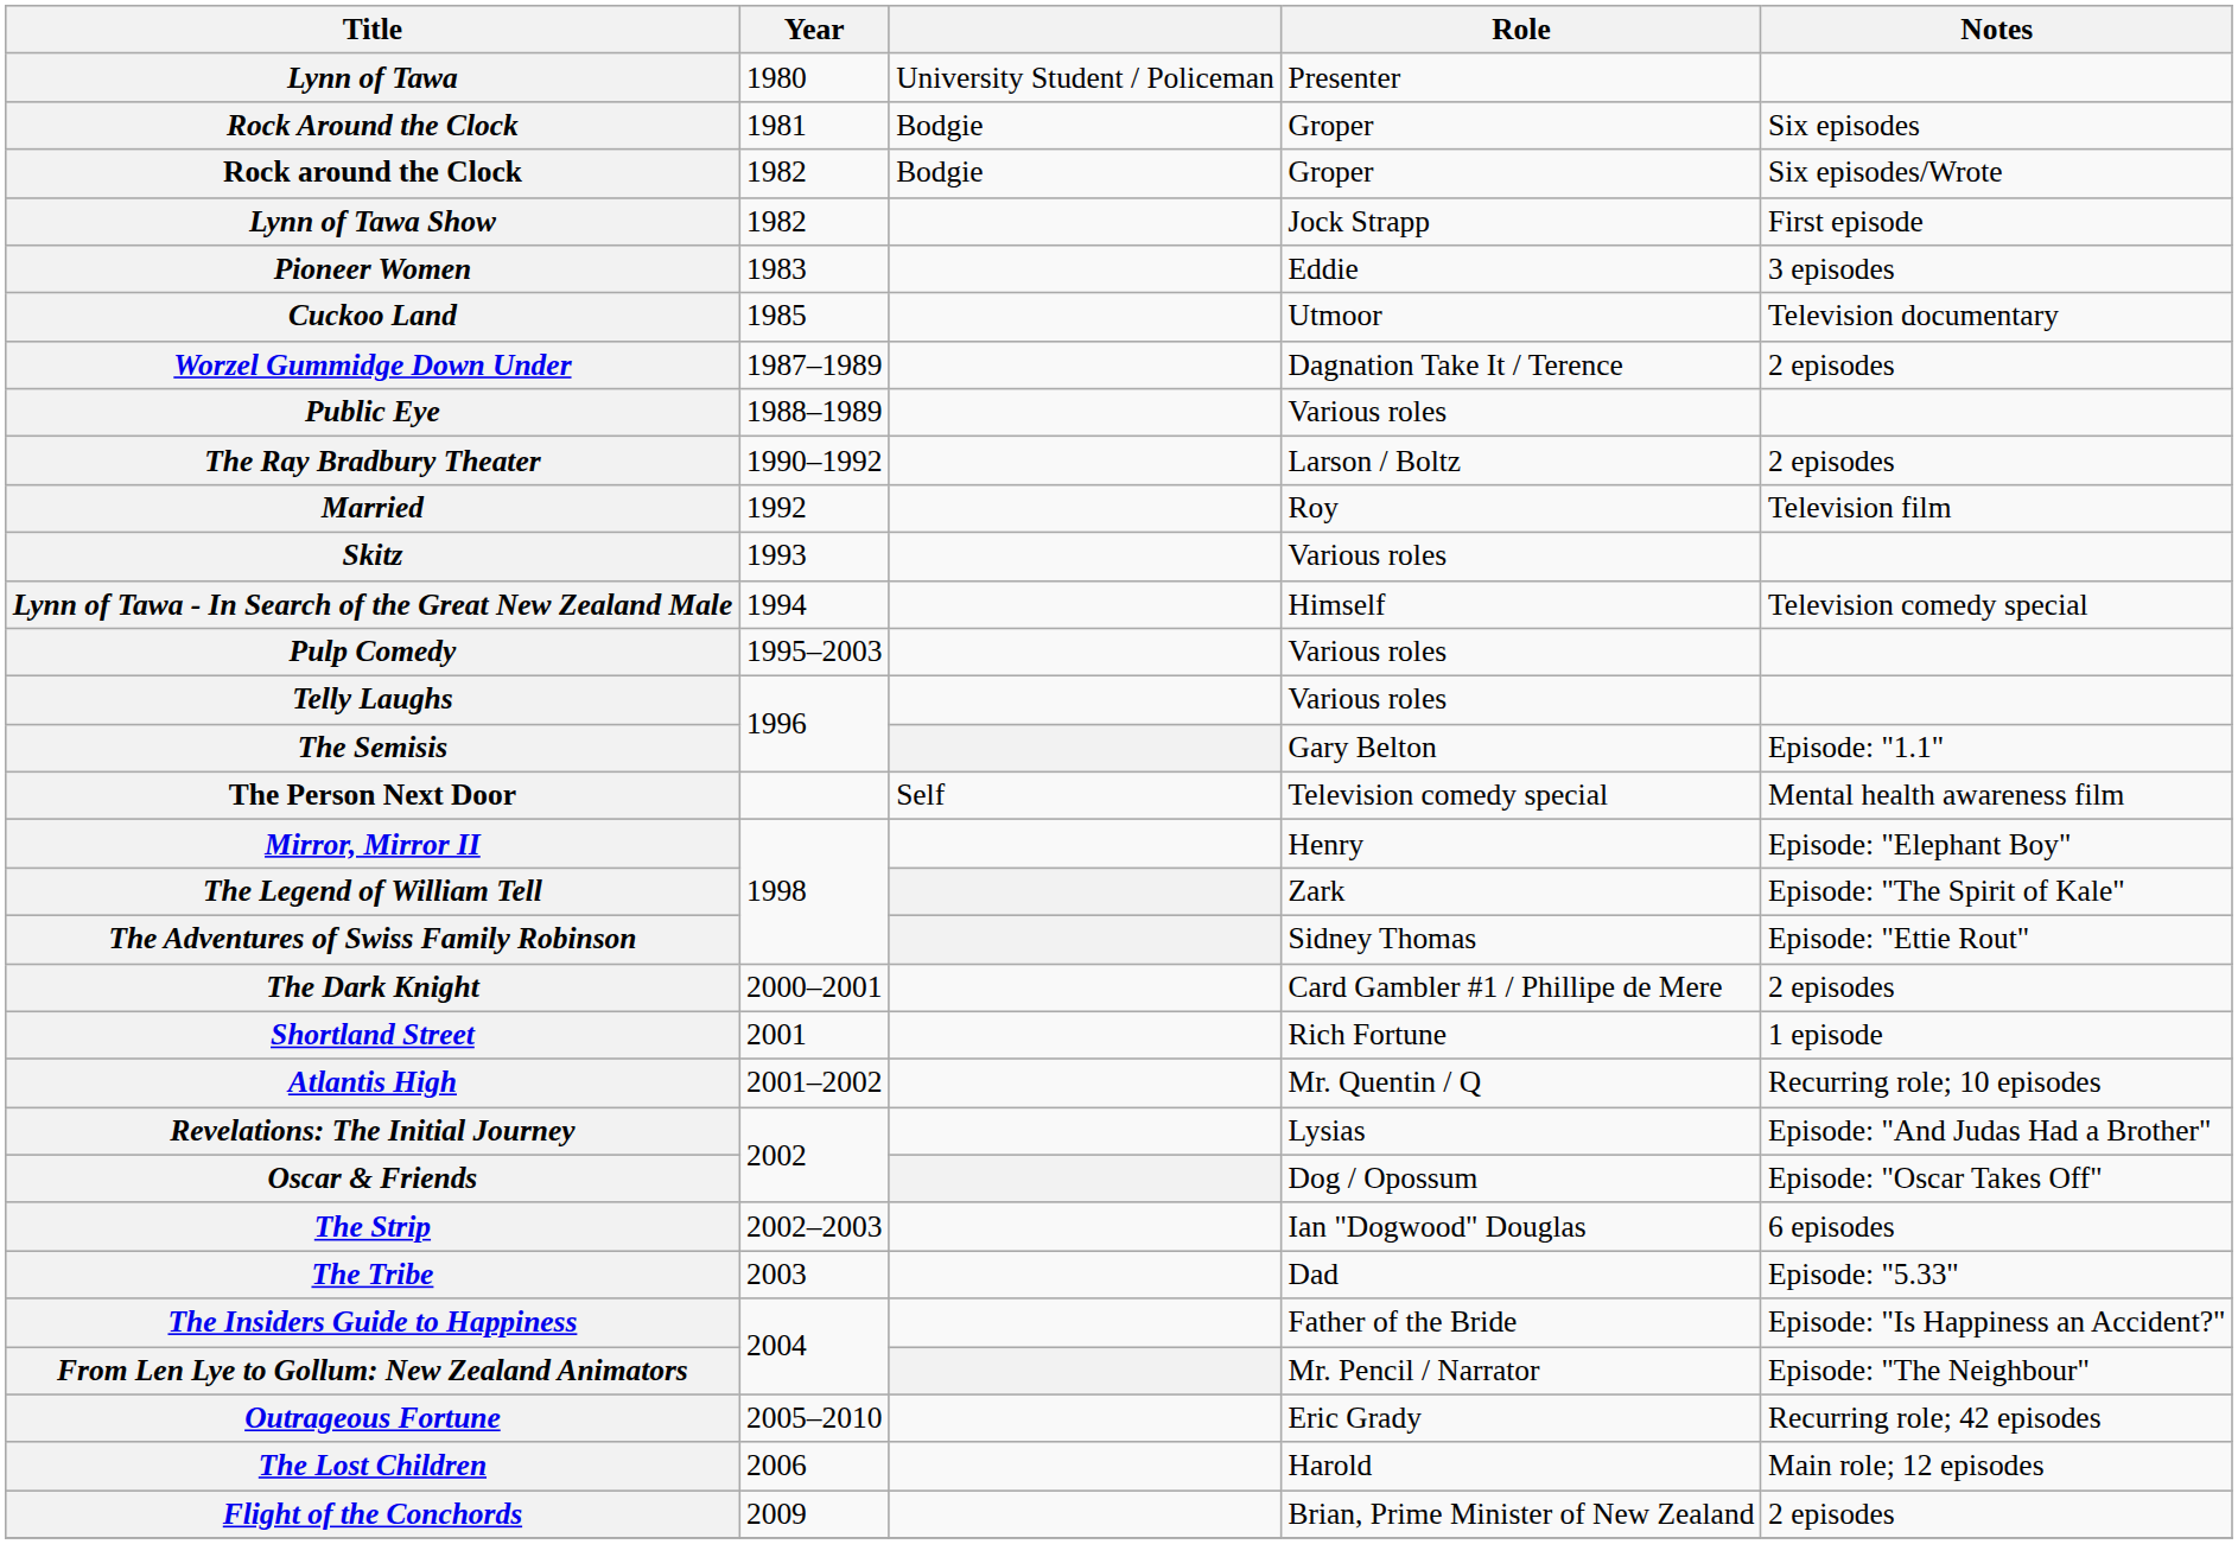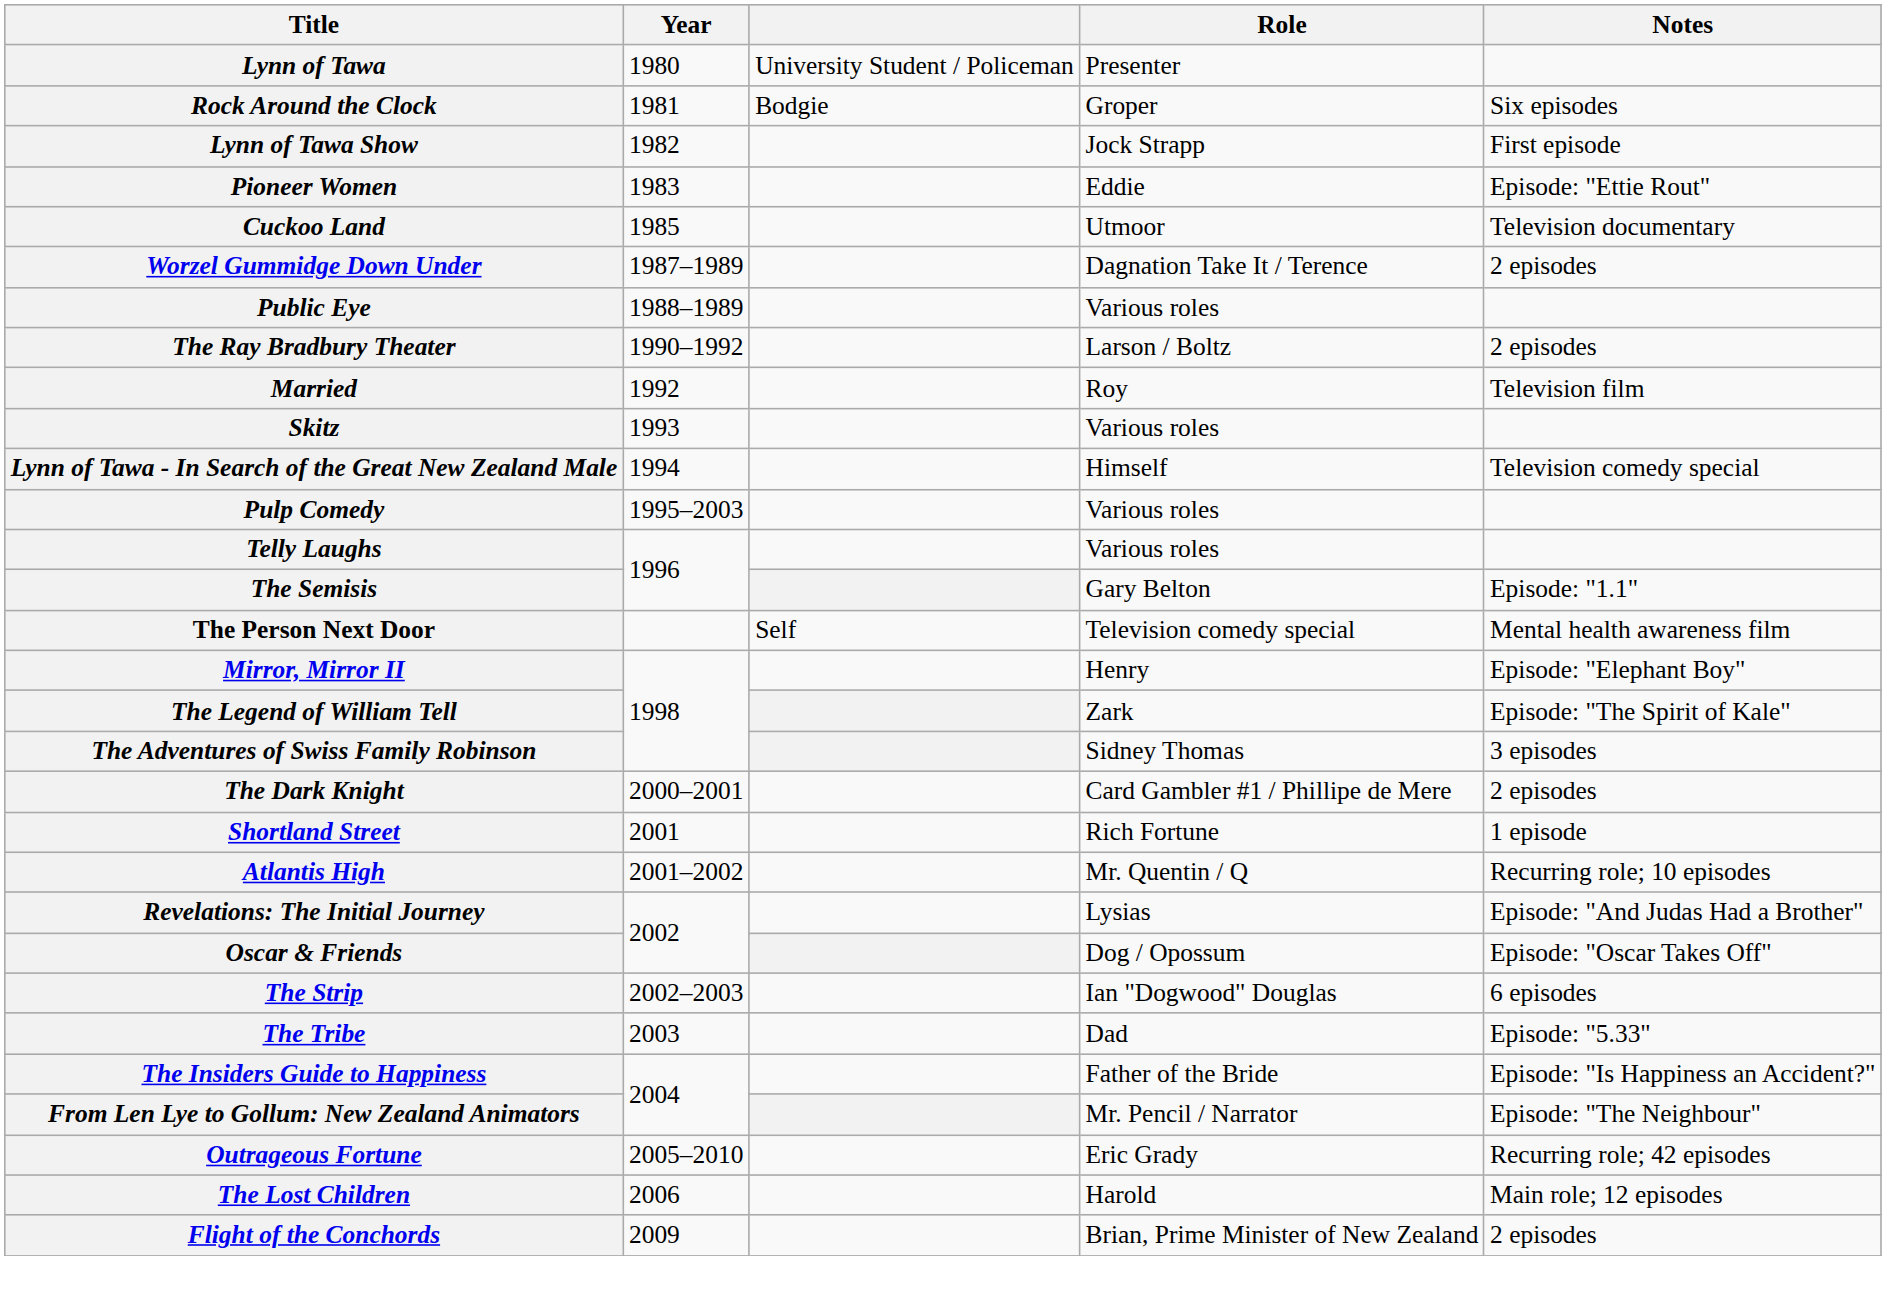- row: Rock around the Clock | 1982 | Bodgie | Groper | Six episodes/Wrote
Pioneer Women | Notes: 3 episodes -> Episode: "Ettie Rout"
The Adventures of Swiss Family Robinson | Notes: Episode: "Ettie Rout" -> 3 episodes
